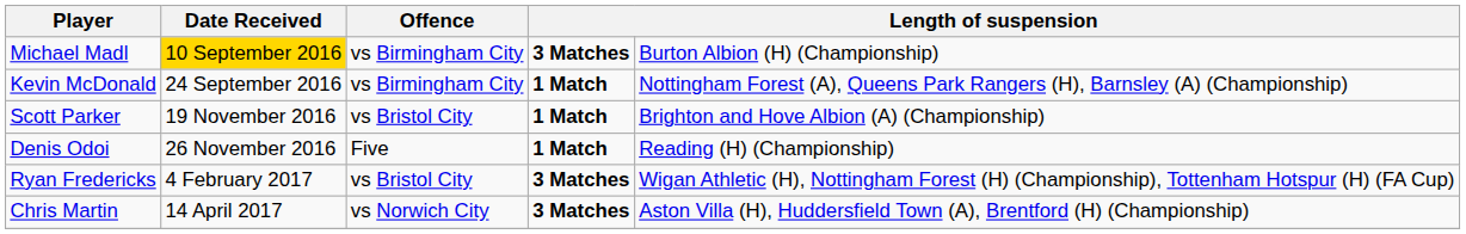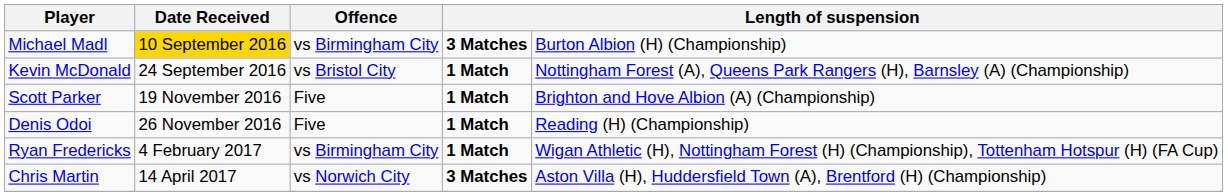Kevin McDonald | Offence: vs Birmingham City -> vs Bristol City
Scott Parker | Offence: vs Bristol City -> Five
Ryan Fredericks | Offence: vs Bristol City -> vs Birmingham City
Ryan Fredericks | column 4: 3 Matches -> 1 Match
